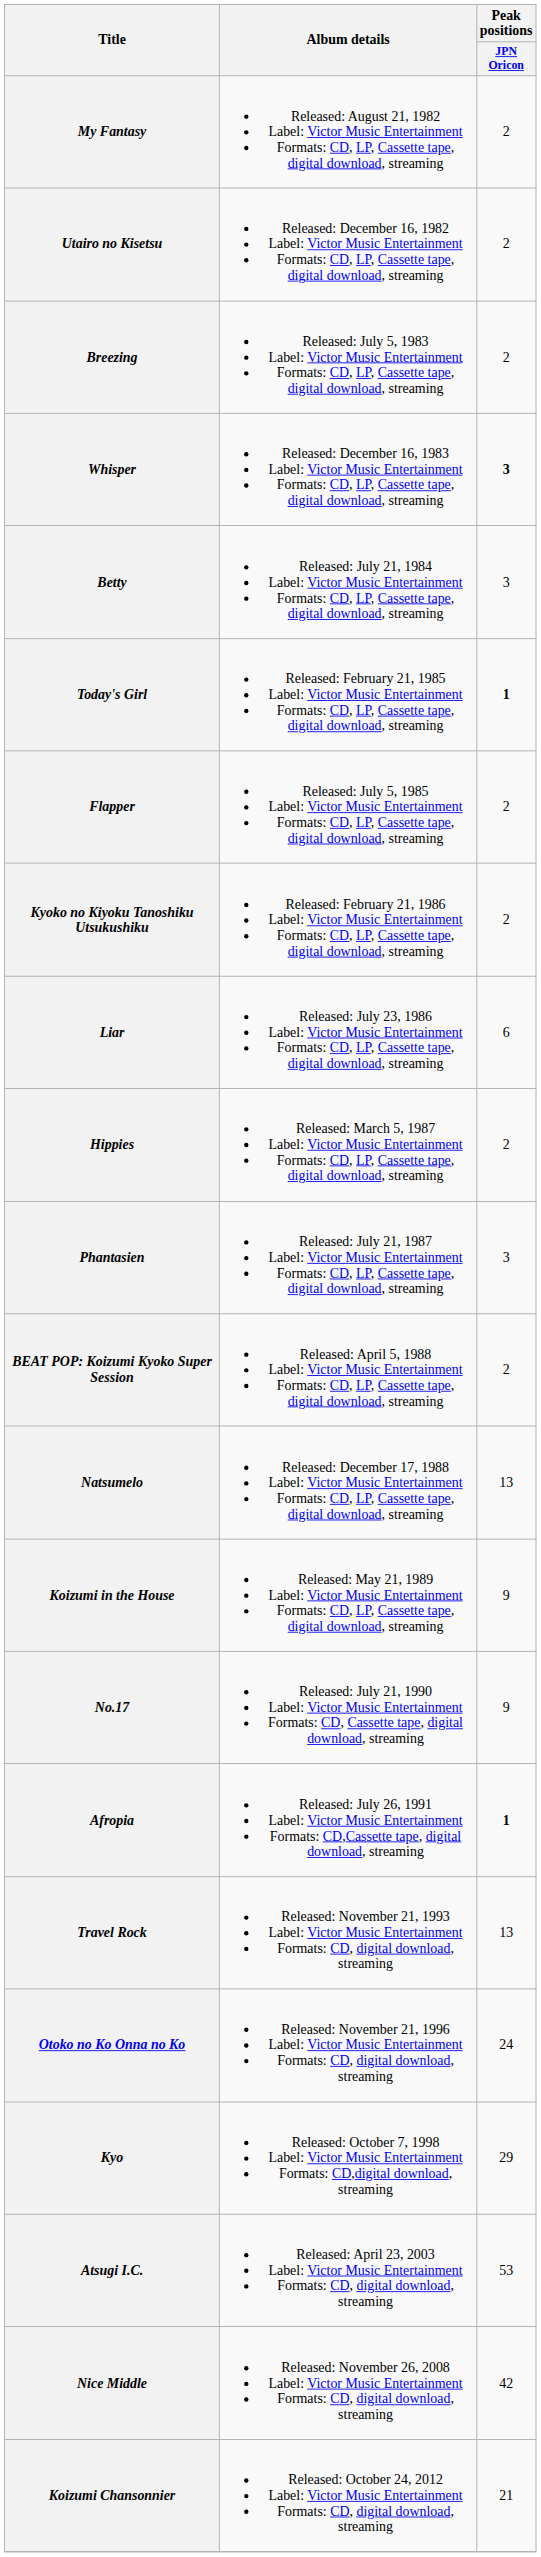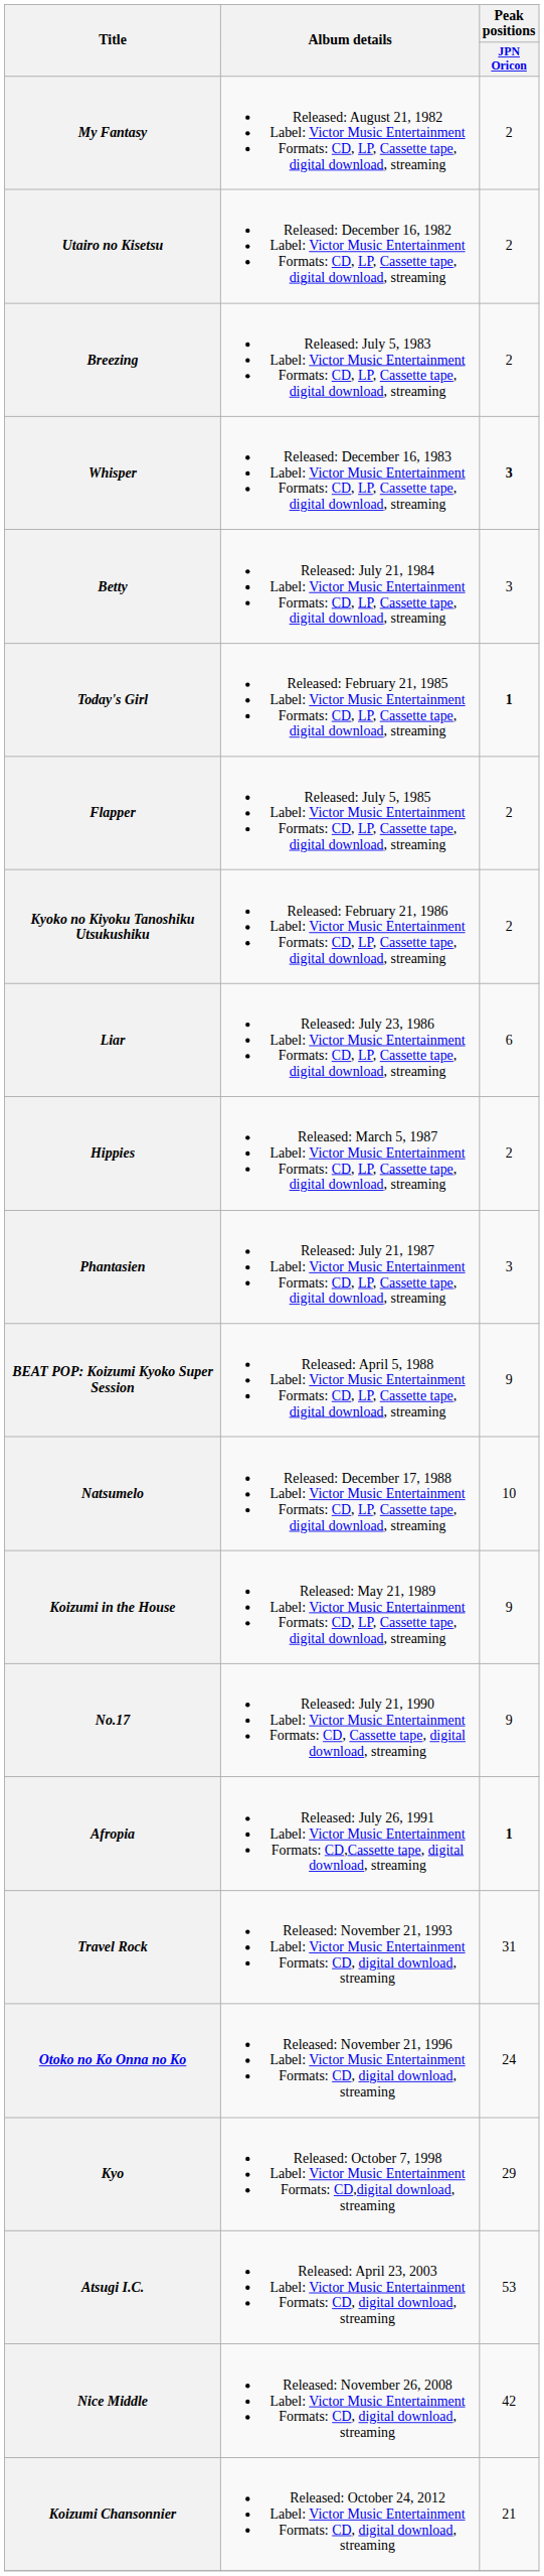BEAT POP: Koizumi Kyoko Super Session | Peak positions / JPN Oricon: 2 -> 9
Natsumelo | Peak positions / JPN Oricon: 13 -> 10
Travel Rock | Peak positions / JPN Oricon: 13 -> 31
